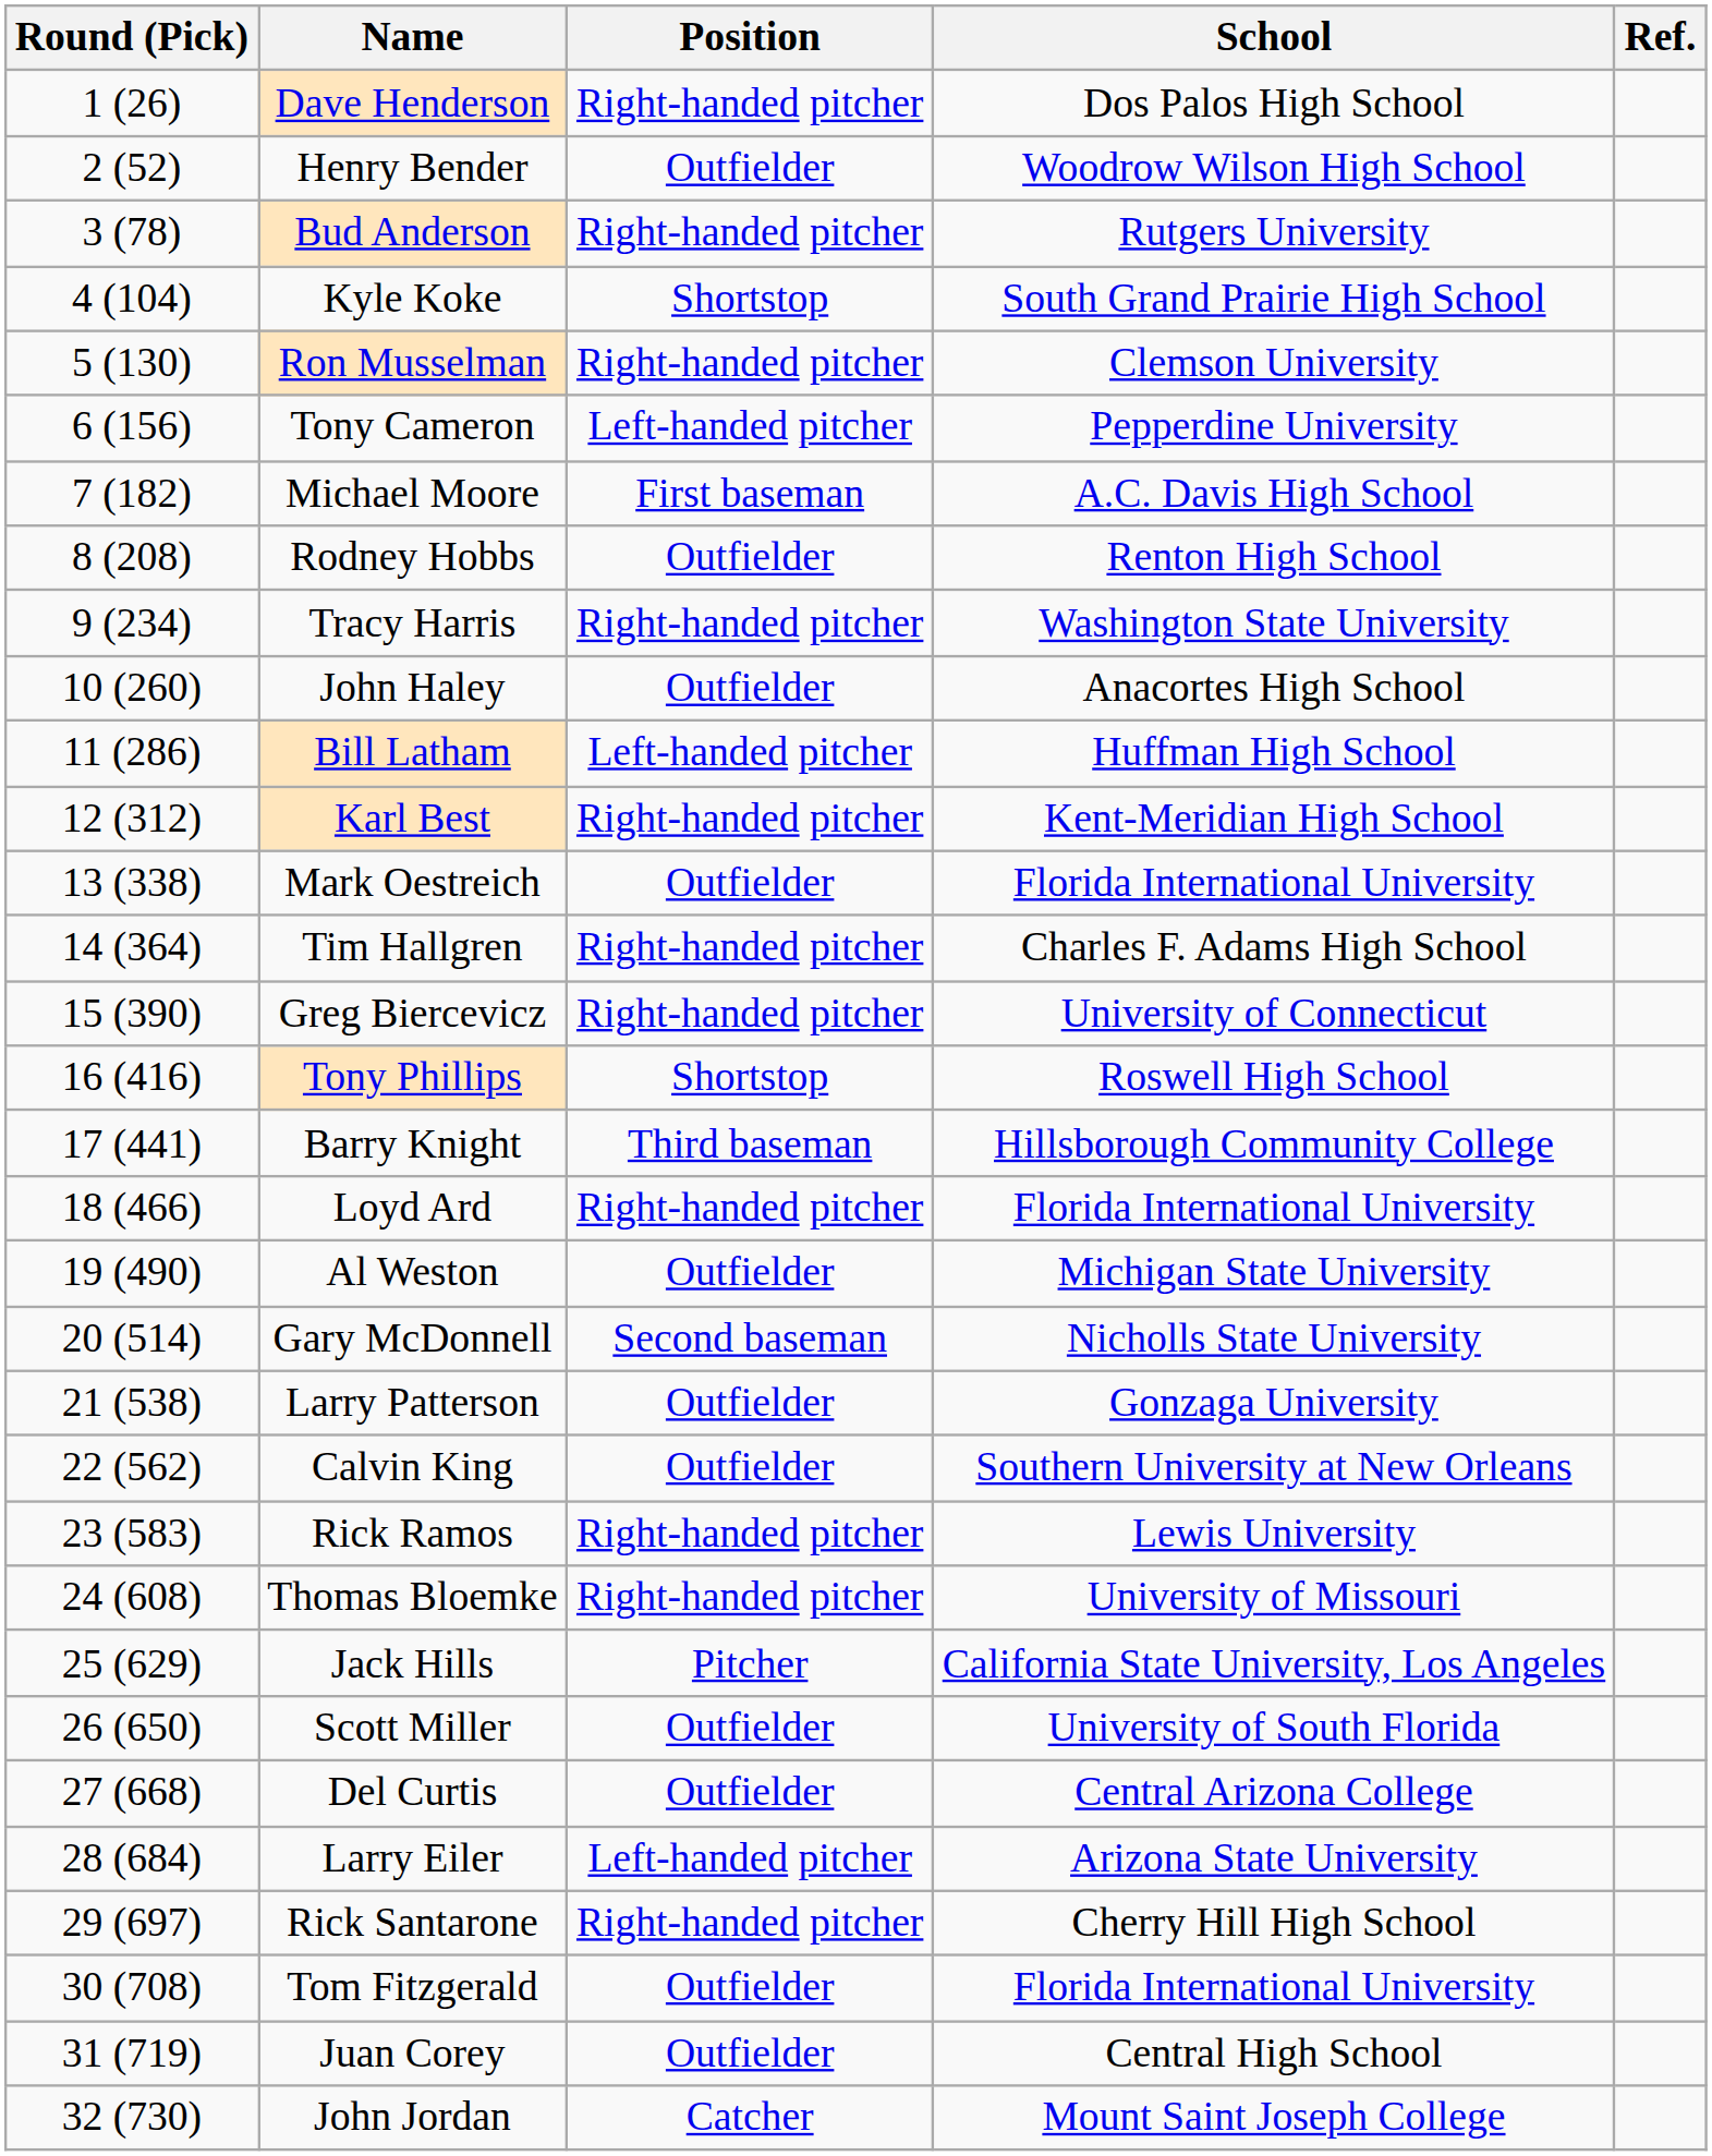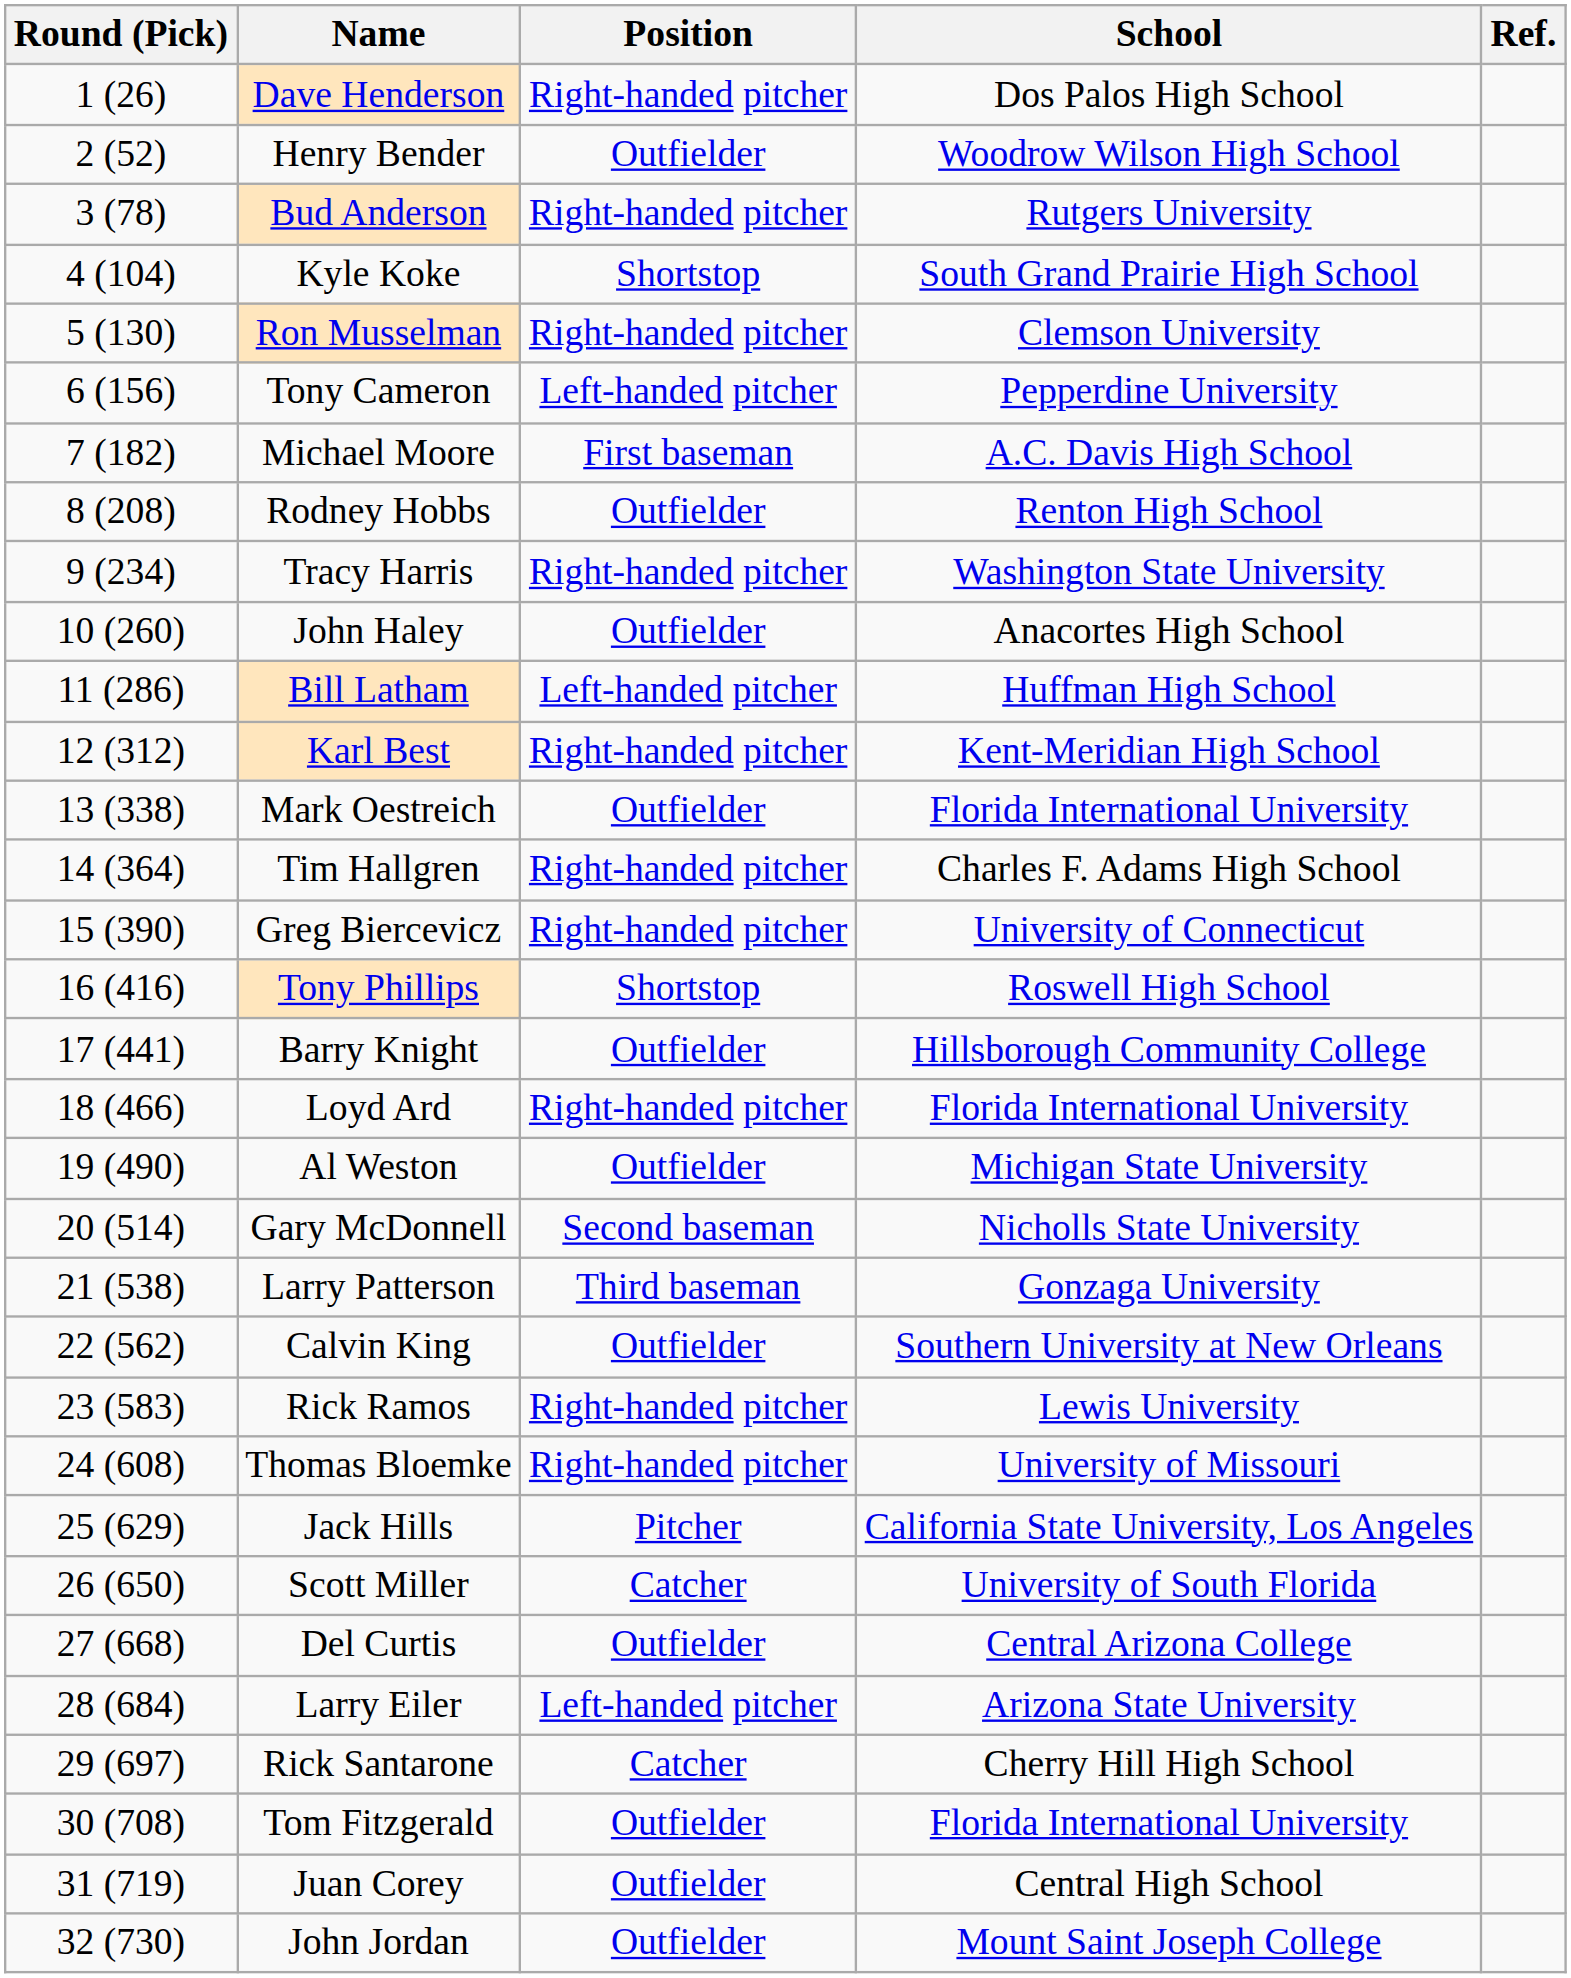Barry Knight | Position: Third baseman -> Outfielder
Larry Patterson | Position: Outfielder -> Third baseman
Scott Miller | Position: Outfielder -> Catcher
Rick Santarone | Position: Right-handed pitcher -> Catcher
John Jordan | Position: Catcher -> Outfielder
